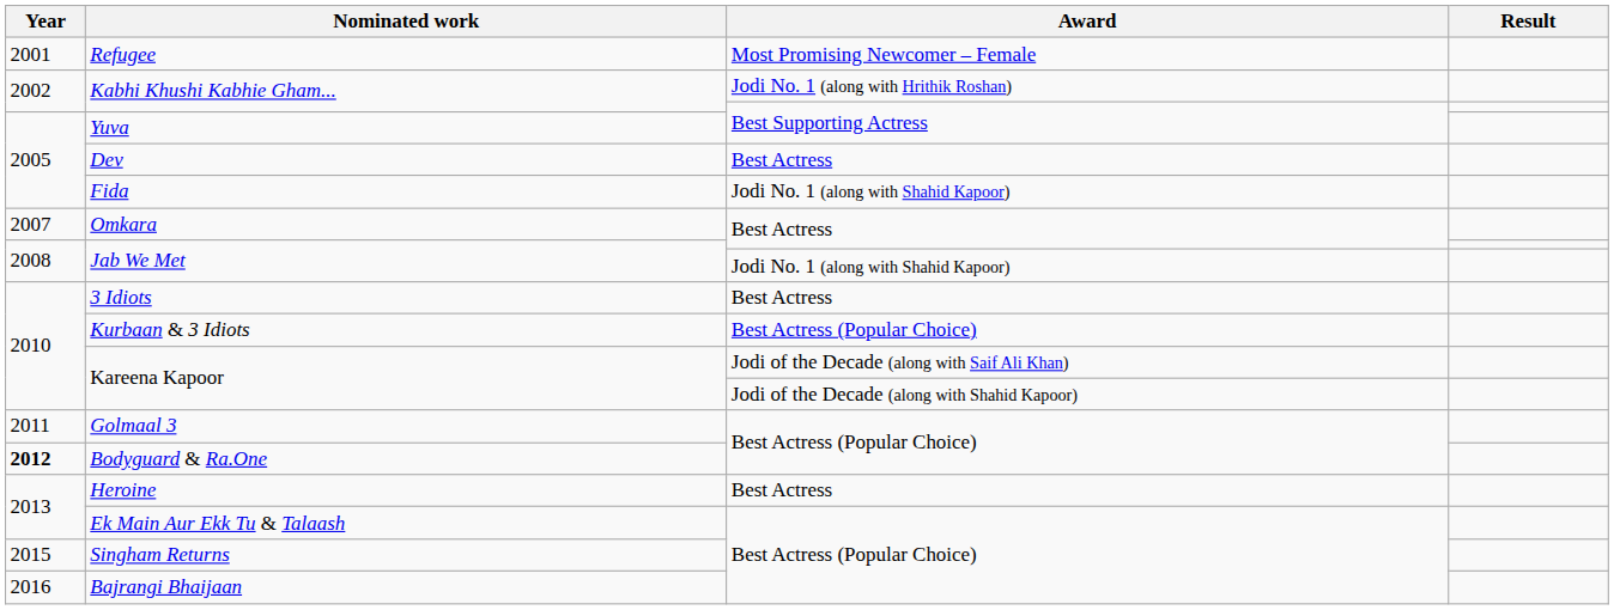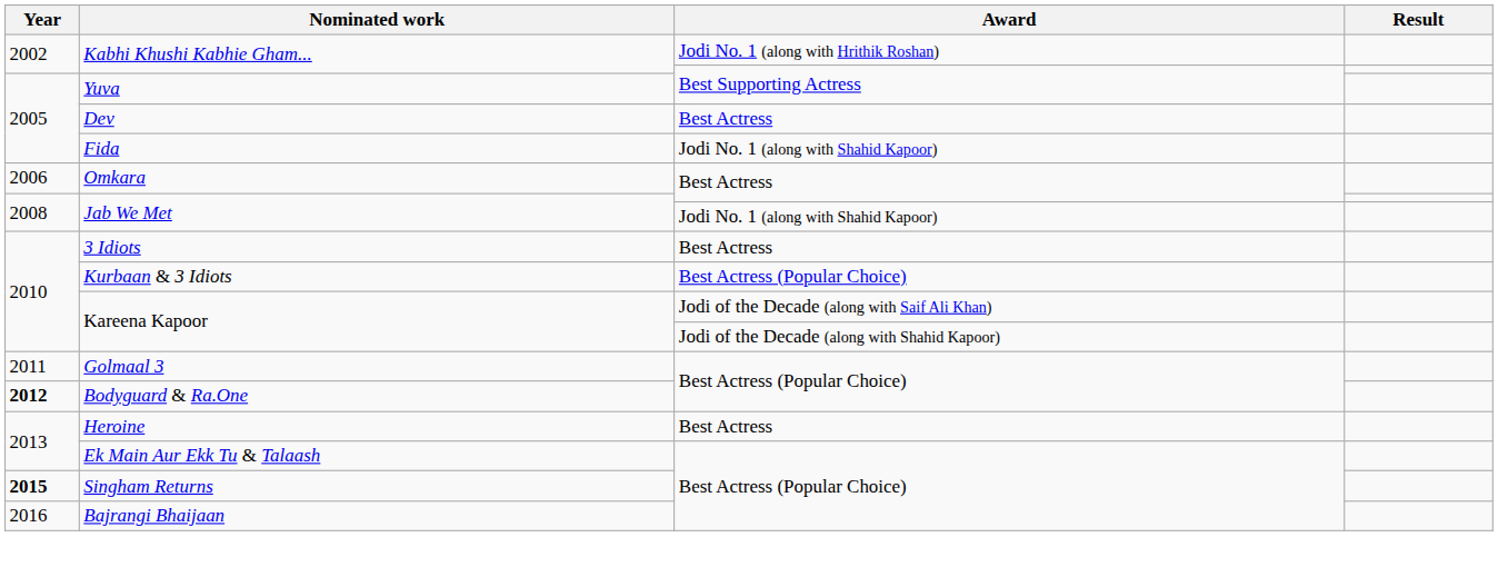- row: 2001 | Refugee | Most Promising Newcomer – Female
Omkara | Year: 2007 -> 2006
Singham Returns | Year: normal -> bold
